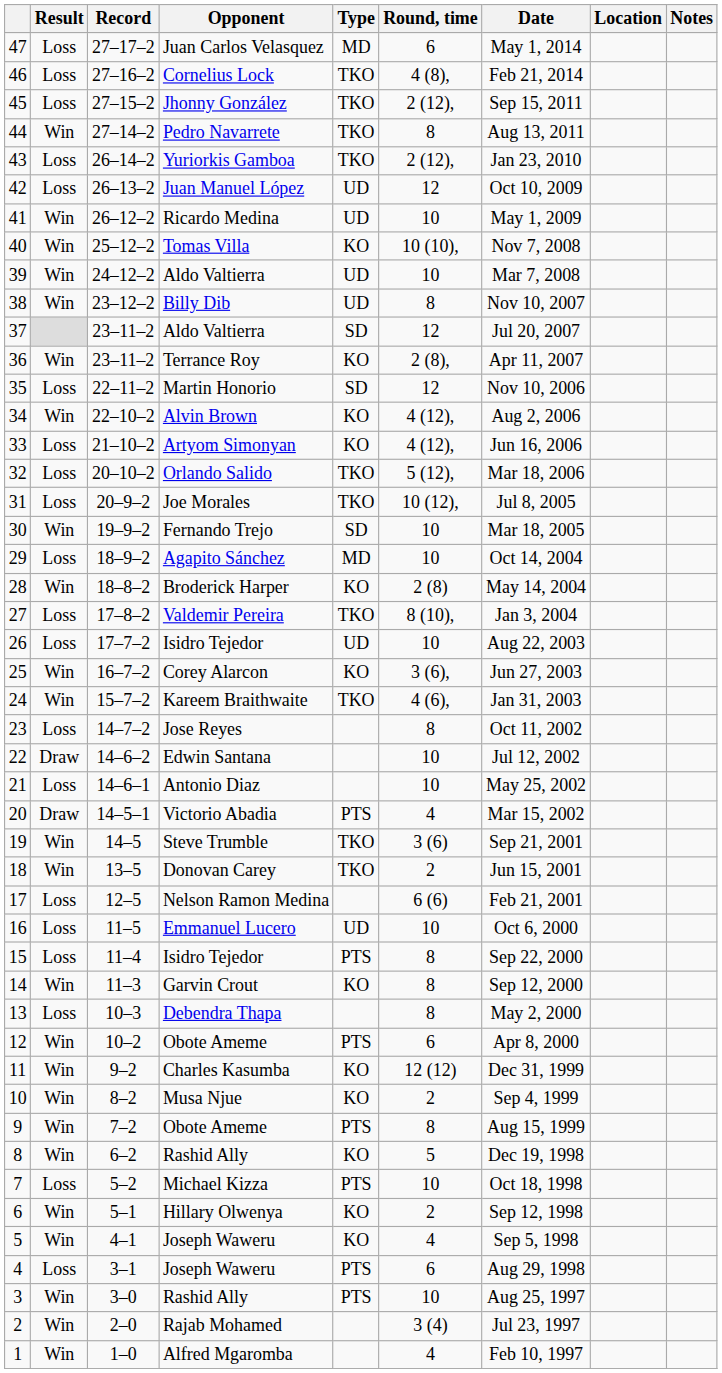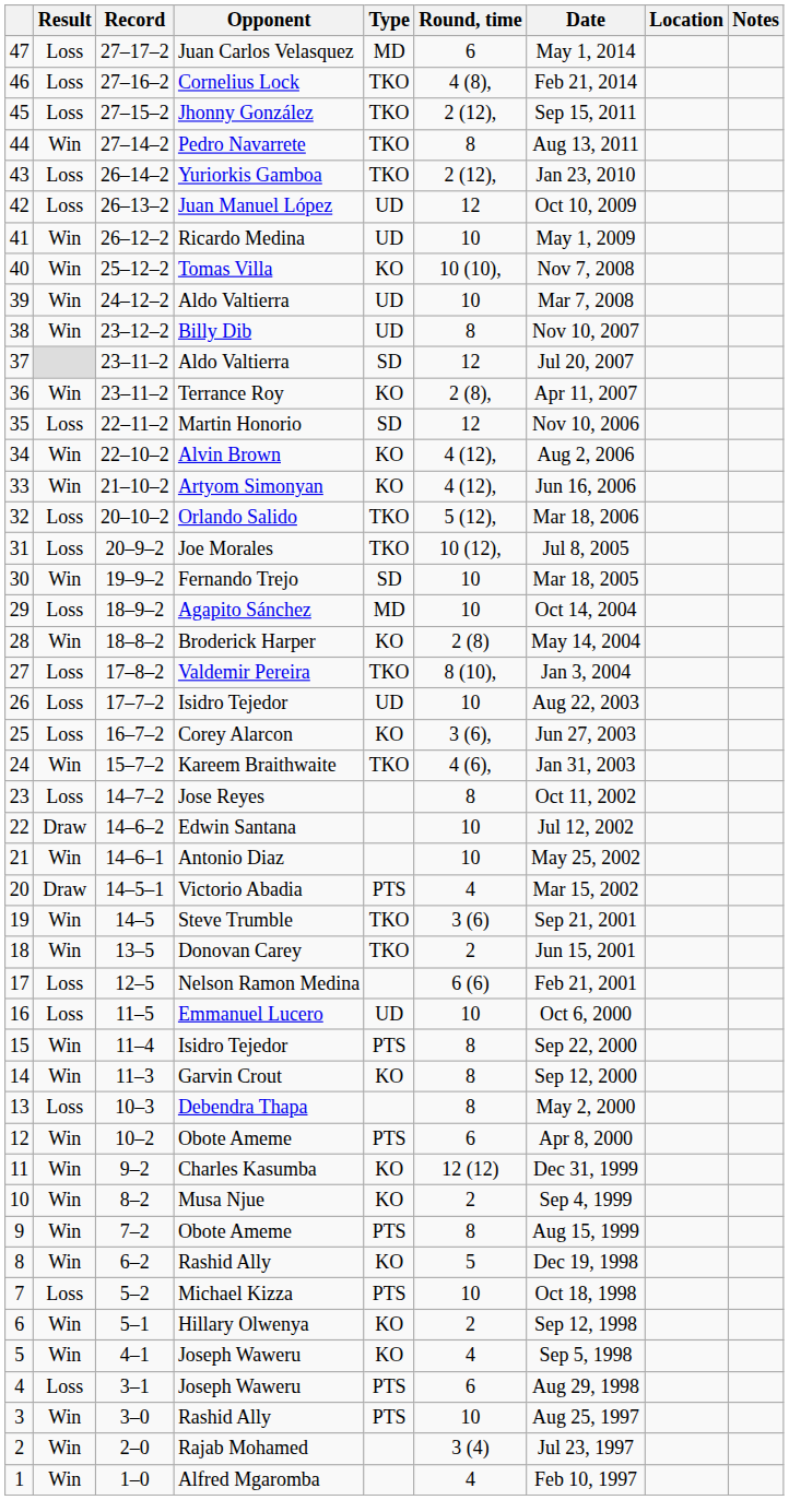33 | Result: Loss -> Win
25 | Result: Win -> Loss
21 | Result: Loss -> Win
15 | Result: Loss -> Win
